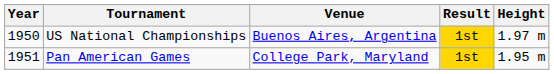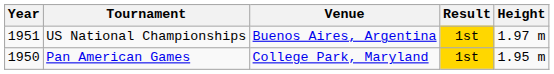US National Championships | Year: 1950 -> 1951
Pan American Games | Year: 1951 -> 1950
